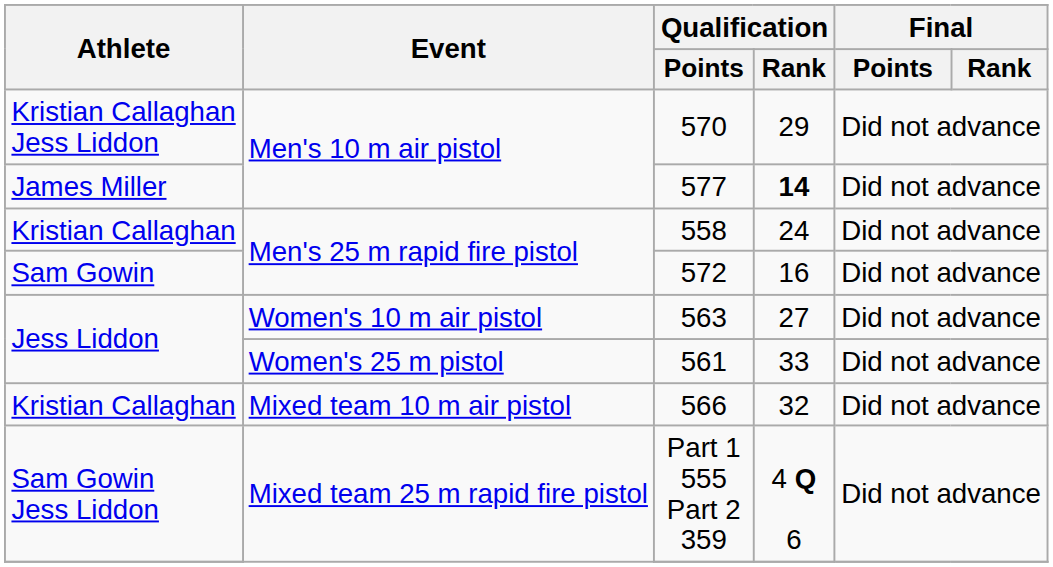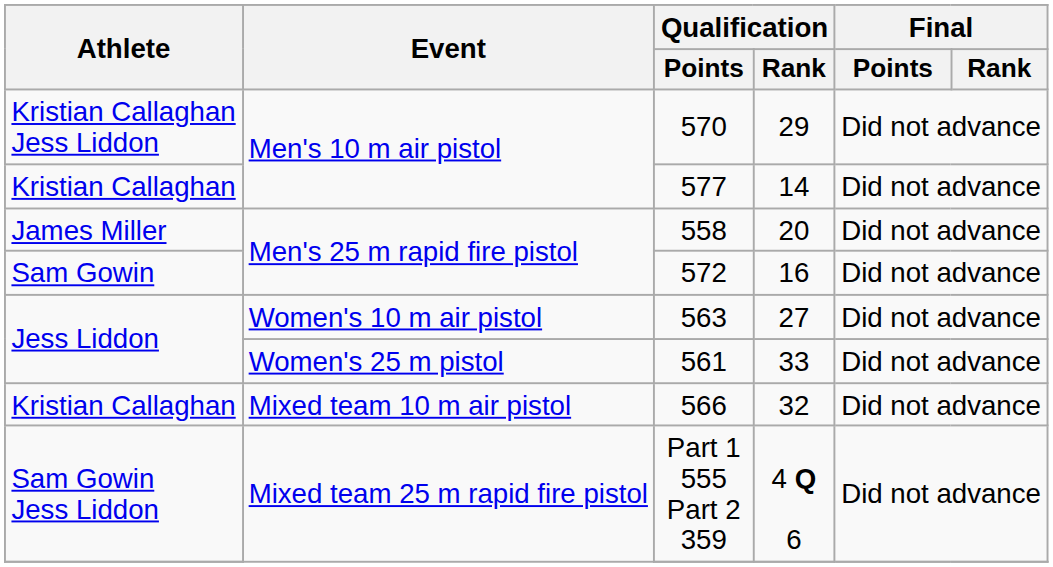577 | Athlete: James Miller -> Kristian Callaghan
577 | Qualification / Rank: bold -> normal
558 | Athlete: Kristian Callaghan -> James Miller
558 | Qualification / Rank: 24 -> 20
